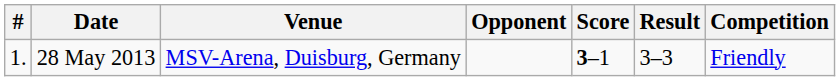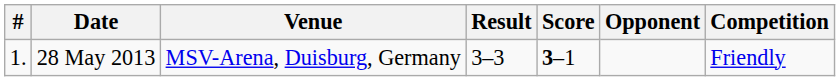columns swapped: Opponent <-> Result
